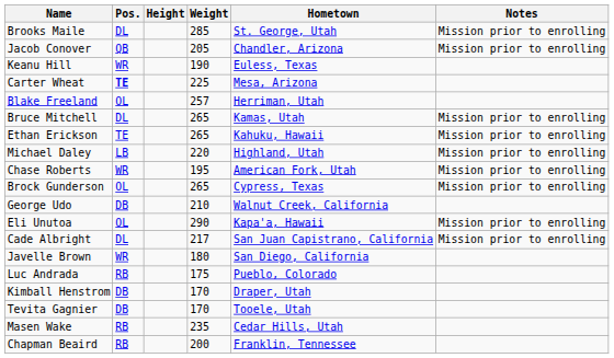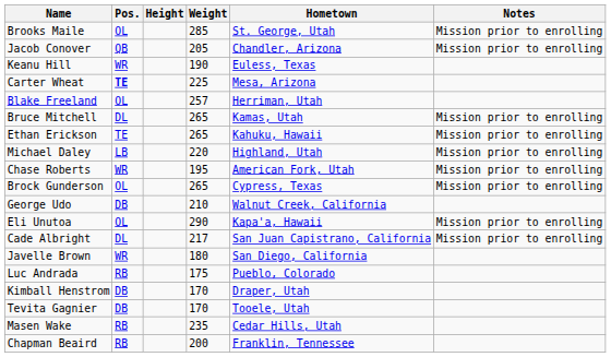Brooks Maile | Pos.: DL -> OL
